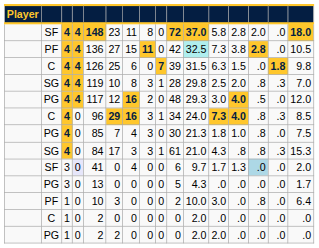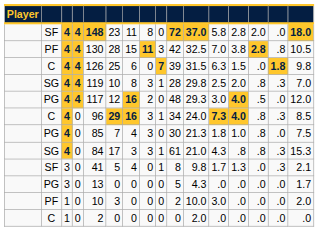PF / 4 | column 5: 136 -> 130
PF / 4 | column 6: 27 -> 28
PF / 4 | column 9: 0 -> 3
PF / 4 | column 11: paleturquoise background -> no background
PF / 4 | column 12: 7.3 -> 7.0
PF / 4 | column 15: .0 -> .8
SF / 3 | column 4: lavender background -> no background
SF / 3 | column 6: 0 -> 5
SF / 3 | column 9: 0 -> 1
SF / 3 | column 10: 6 -> 8
SF / 3 | column 11: 9.7 -> 9.8
SF / 3 | column 14: lightblue background -> no background
SF / 3 | column 15: .0 -> .3
SF / 3 | column 16: 2.0 -> 2.1
PF / 1 | column 14: .8 -> .0
PF / 1 | column 16: 6.4 -> 2.0
- row: PG | 1 | 0 | 2 | 2 | 0 | 0 | 0 | 0 | 2.0 | 2.0 | .0 | .0 | .0 | .0
